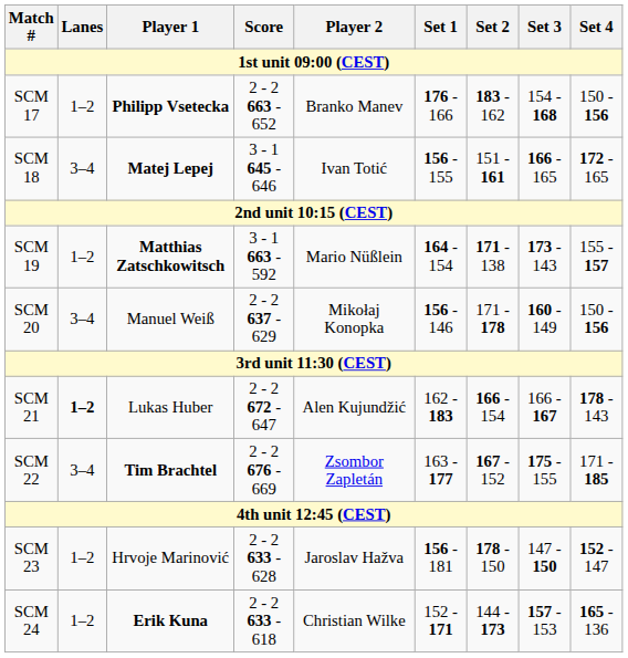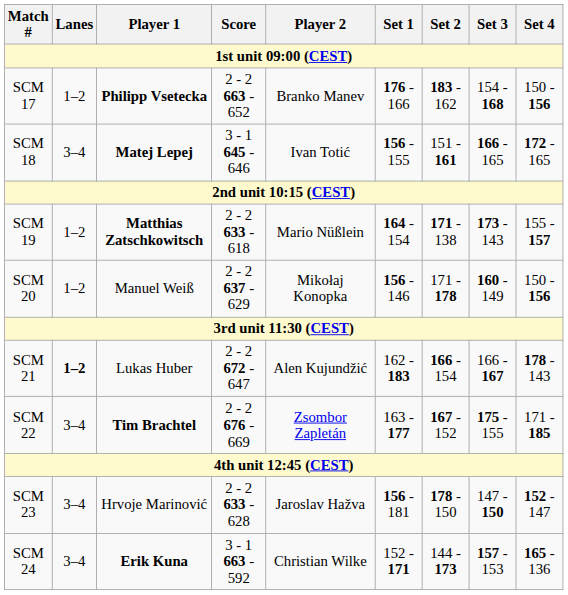SCM 19 | Score: 3 - 1 663 - 592 -> 2 - 2 633 - 618
SCM 20 | Lanes: 3–4 -> 1–2
SCM 23 | Lanes: 1–2 -> 3–4
SCM 24 | Lanes: 1–2 -> 3–4
SCM 24 | Score: 2 - 2 633 - 618 -> 3 - 1 663 - 592
